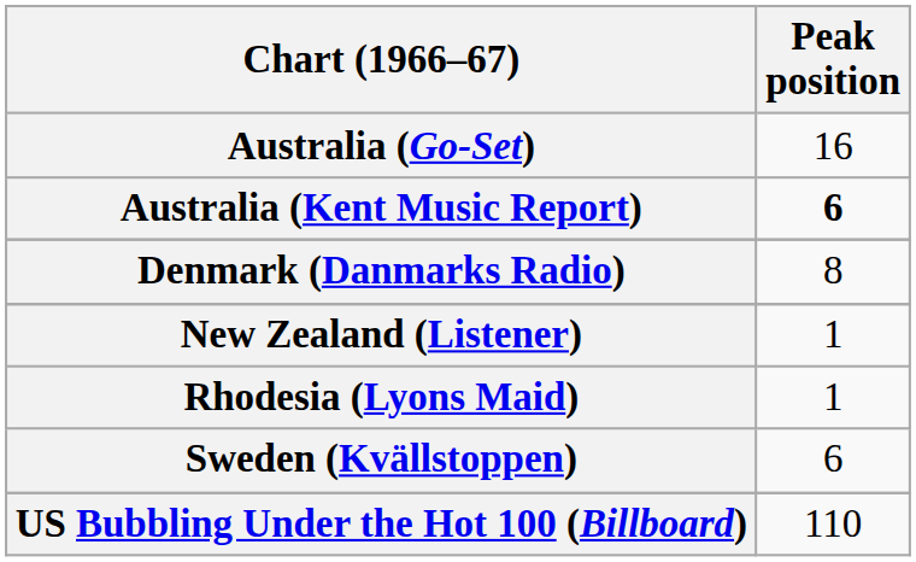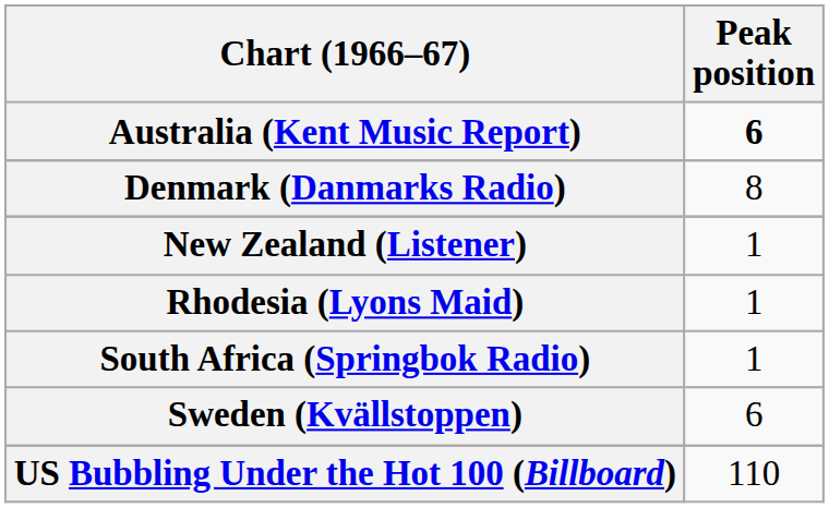- row: Australia (Go-Set) | 16
+ row: South Africa (Springbok Radio) | 1
